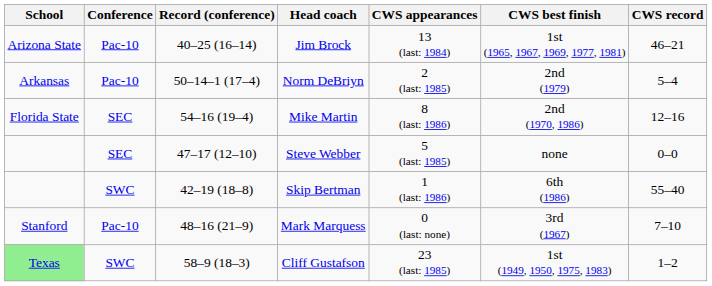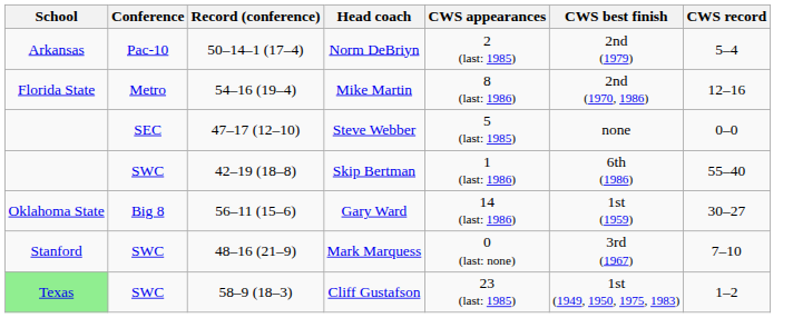- row: Arizona State | Pac-10 | 40–25 (16–14) | Jim Brock | 13 (last: 1984) | 1st (1965, 1967, 1969, 1977, 1981) | 46–21
Mike Martin | Conference: SEC -> Metro
+ row: Oklahoma State | Big 8 | 56–11 (15–6) | Gary Ward | 14 (last: 1986) | 1st (1959) | 30–27
Mark Marquess | Conference: Pac-10 -> SWC
